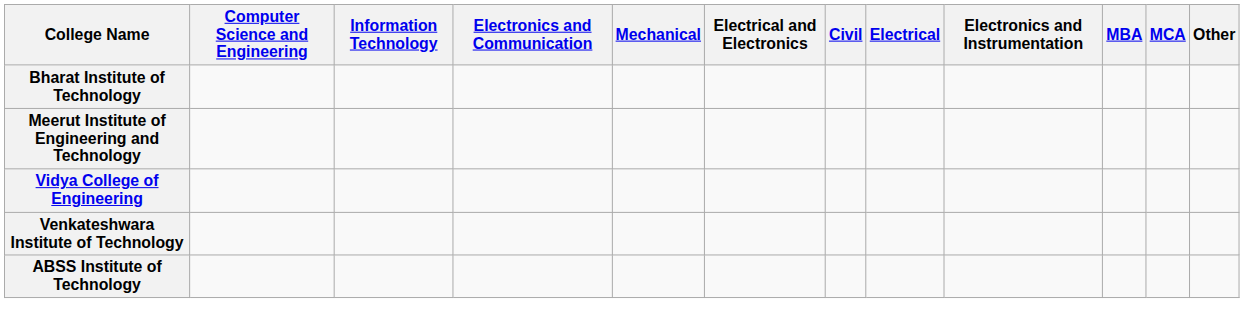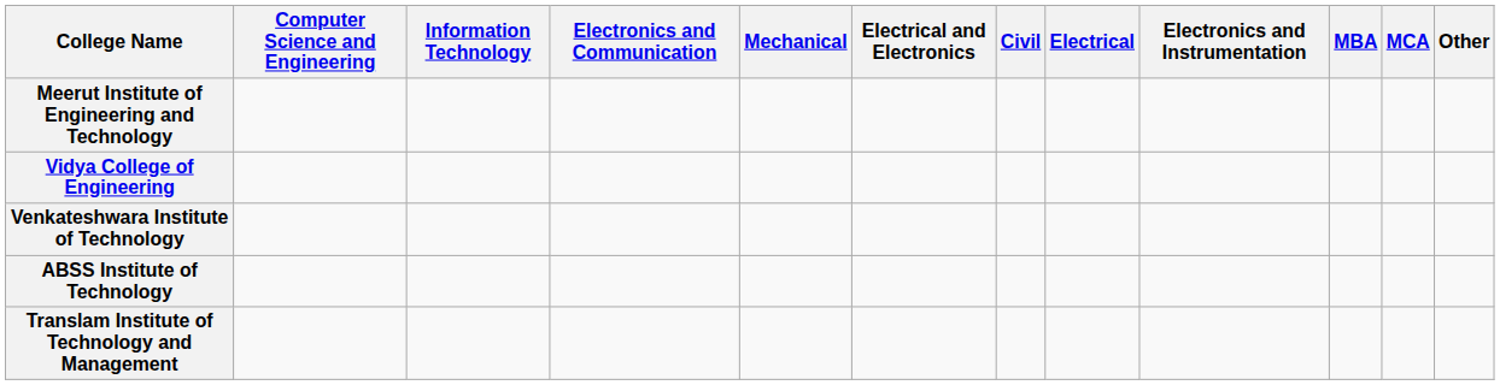- row: Bharat Institute of Technology
+ row: Translam Institute of Technology and Management
